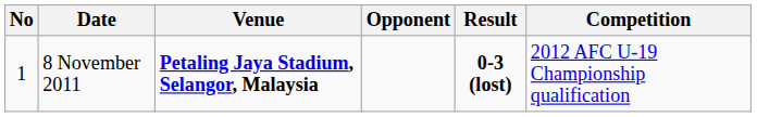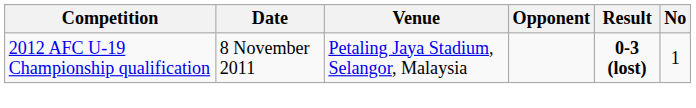columns swapped: No <-> Competition
8 November 2011 | Venue: bold -> normal
